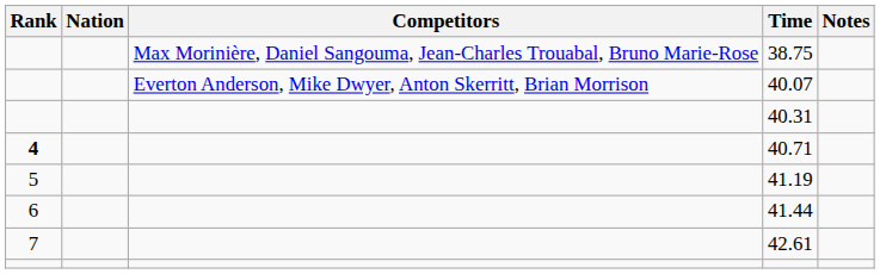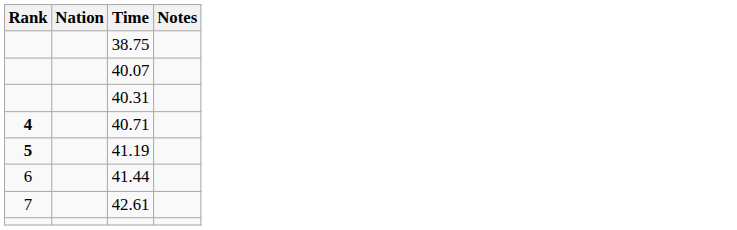- column: Competitors | Max Morinière, Daniel Sangouma, Jean-Charles Trouabal, Bruno Marie-Rose | Everton Anderson, Mike Dwyer, Anton Skerritt, Brian Morrison
41.19 | Rank: normal -> bold
